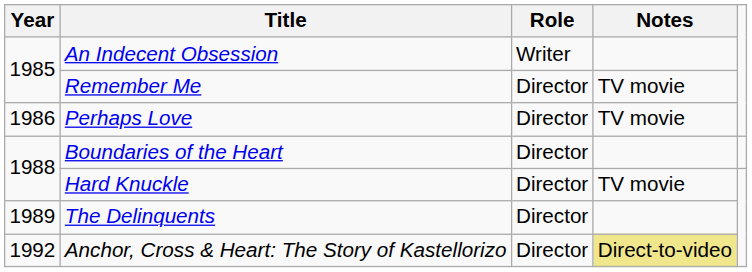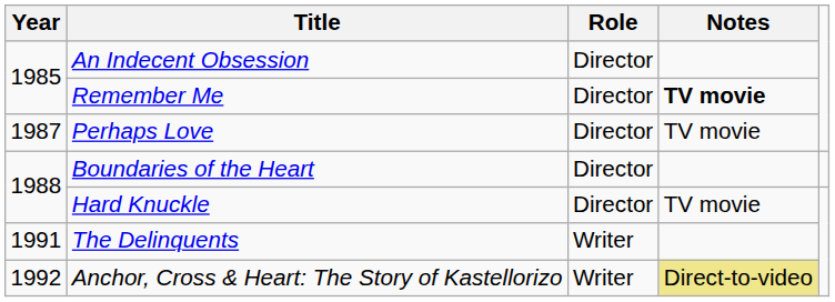An Indecent Obsession | Role: Writer -> Director
Remember Me | Notes: normal -> bold
Perhaps Love | Year: 1986 -> 1987
The Delinquents | Year: 1989 -> 1991
The Delinquents | Role: Director -> Writer
Anchor, Cross & Heart: The Story of Kastellorizo | Role: Director -> Writer
